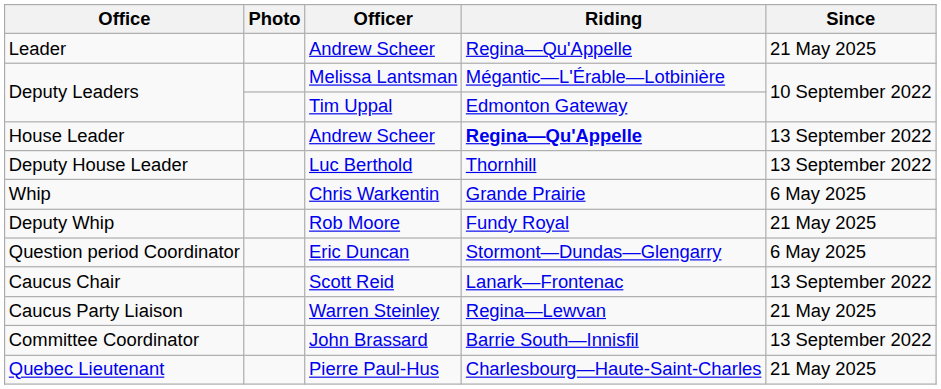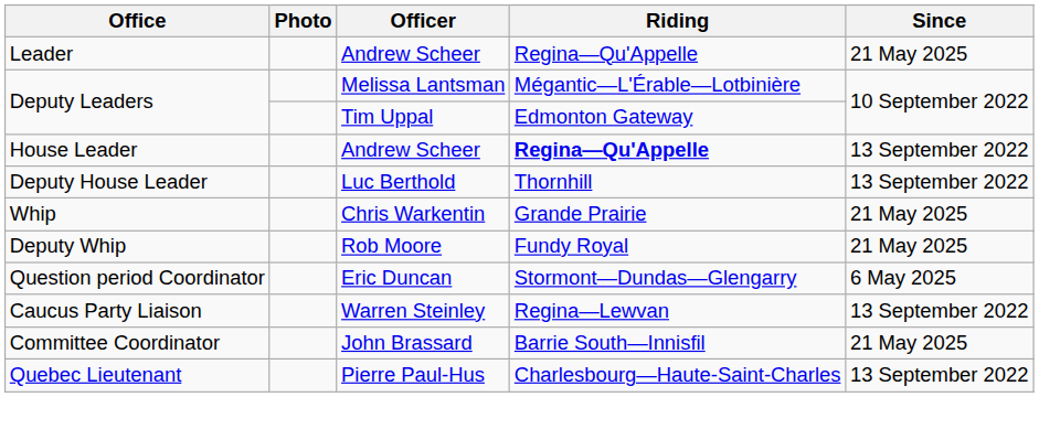Whip | Since: 6 May 2025 -> 21 May 2025
- row: Caucus Chair | Scott Reid | Lanark—Frontenac | 13 September 2022
Caucus Party Liaison | Since: 21 May 2025 -> 13 September 2022
Committee Coordinator | Since: 13 September 2022 -> 21 May 2025
Quebec Lieutenant | Since: 21 May 2025 -> 13 September 2022
